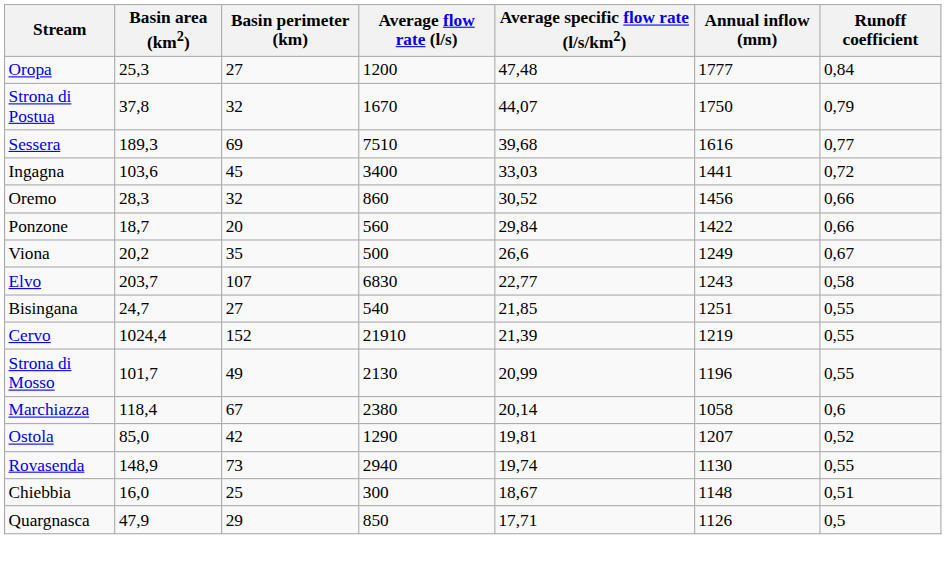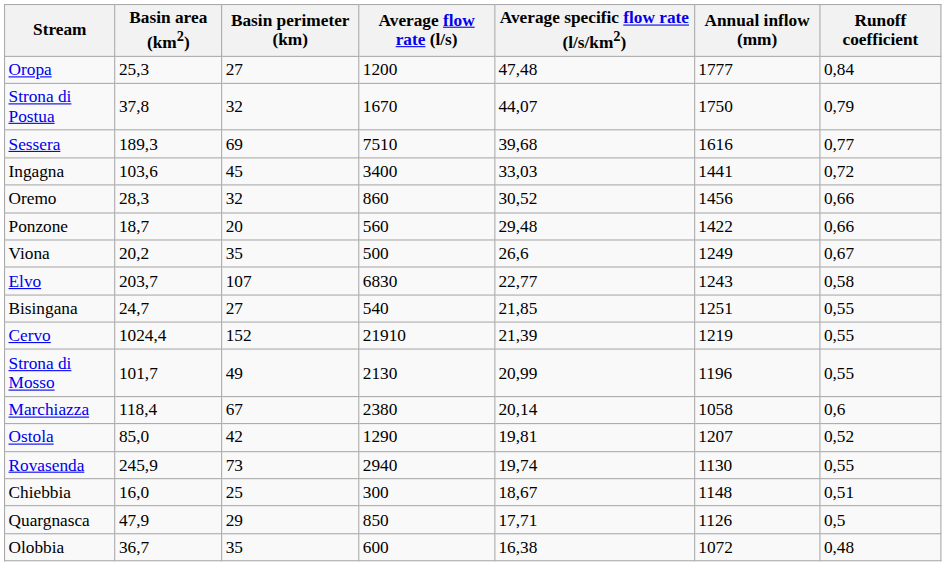Ponzone | Average specific flow rate (l/s/km2): 29,84 -> 29,48
Rovasenda | Basin area (km2): 148,9 -> 245,9
+ row: Olobbia | 36,7 | 35 | 600 | 16,38 | 1072 | 0,48
